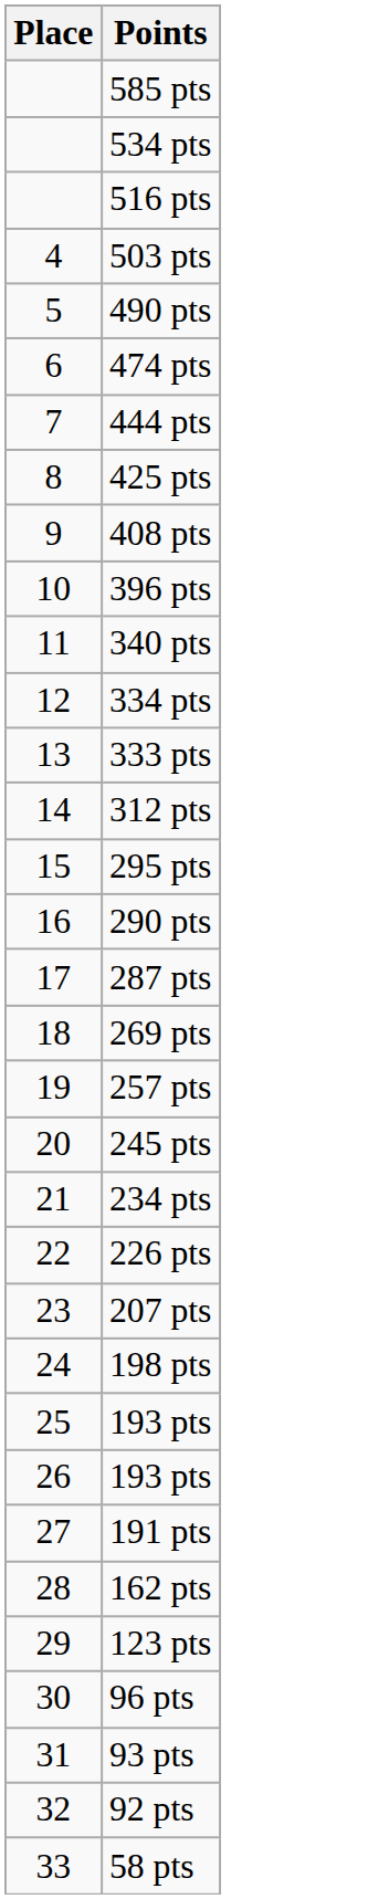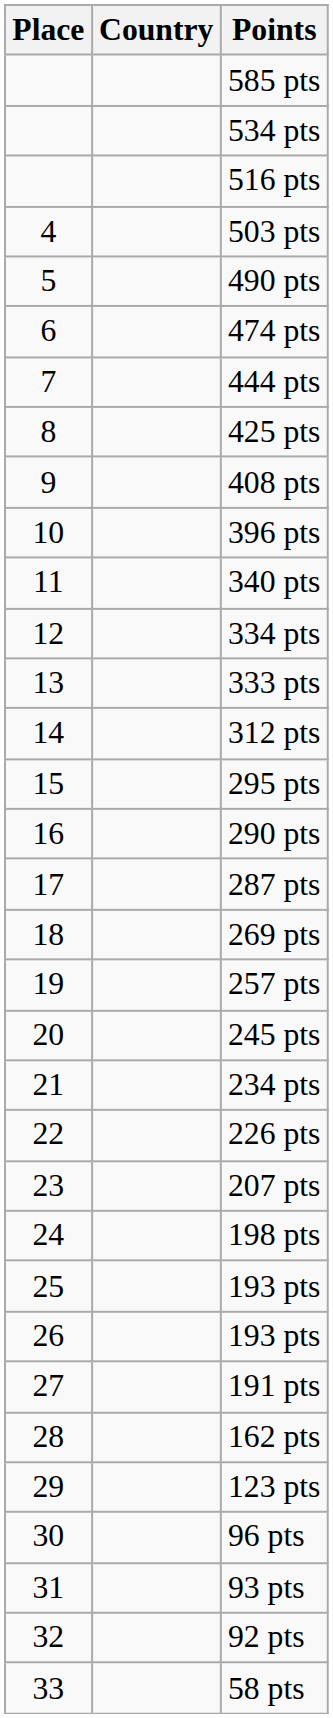+ column: Country
